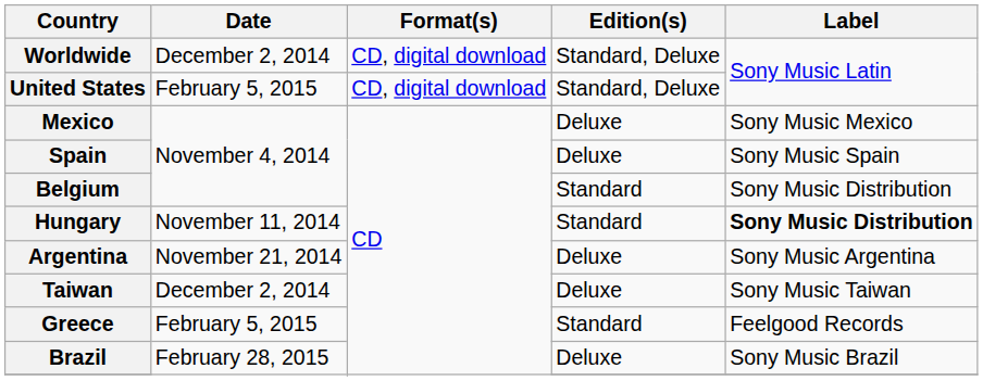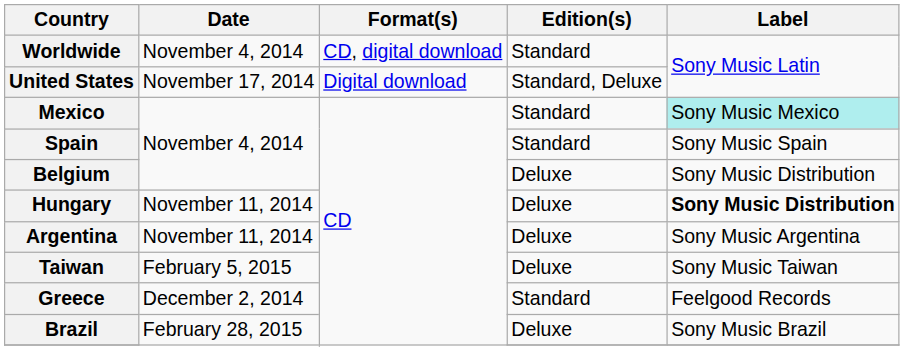Worldwide | Date: December 2, 2014 -> November 4, 2014
Worldwide | Edition(s): Standard, Deluxe -> Standard
United States | Date: February 5, 2015 -> November 17, 2014
United States | Format(s): CD, digital download -> Digital download
Mexico | Edition(s): Deluxe -> Standard
Mexico | Label: no background -> paleturquoise background
Spain | Edition(s): Deluxe -> Standard
Belgium | Edition(s): Standard -> Deluxe
Hungary | Edition(s): Standard -> Deluxe
Argentina | Date: November 21, 2014 -> November 11, 2014
Taiwan | Date: December 2, 2014 -> February 5, 2015
Greece | Date: February 5, 2015 -> December 2, 2014
